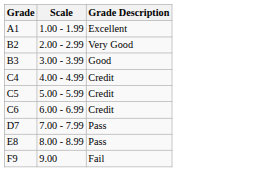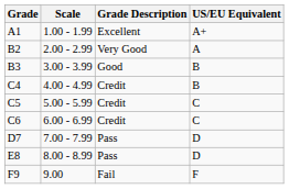+ column: US/EU Equivalent | A+ | A | B | B | C | C | D | D | F
